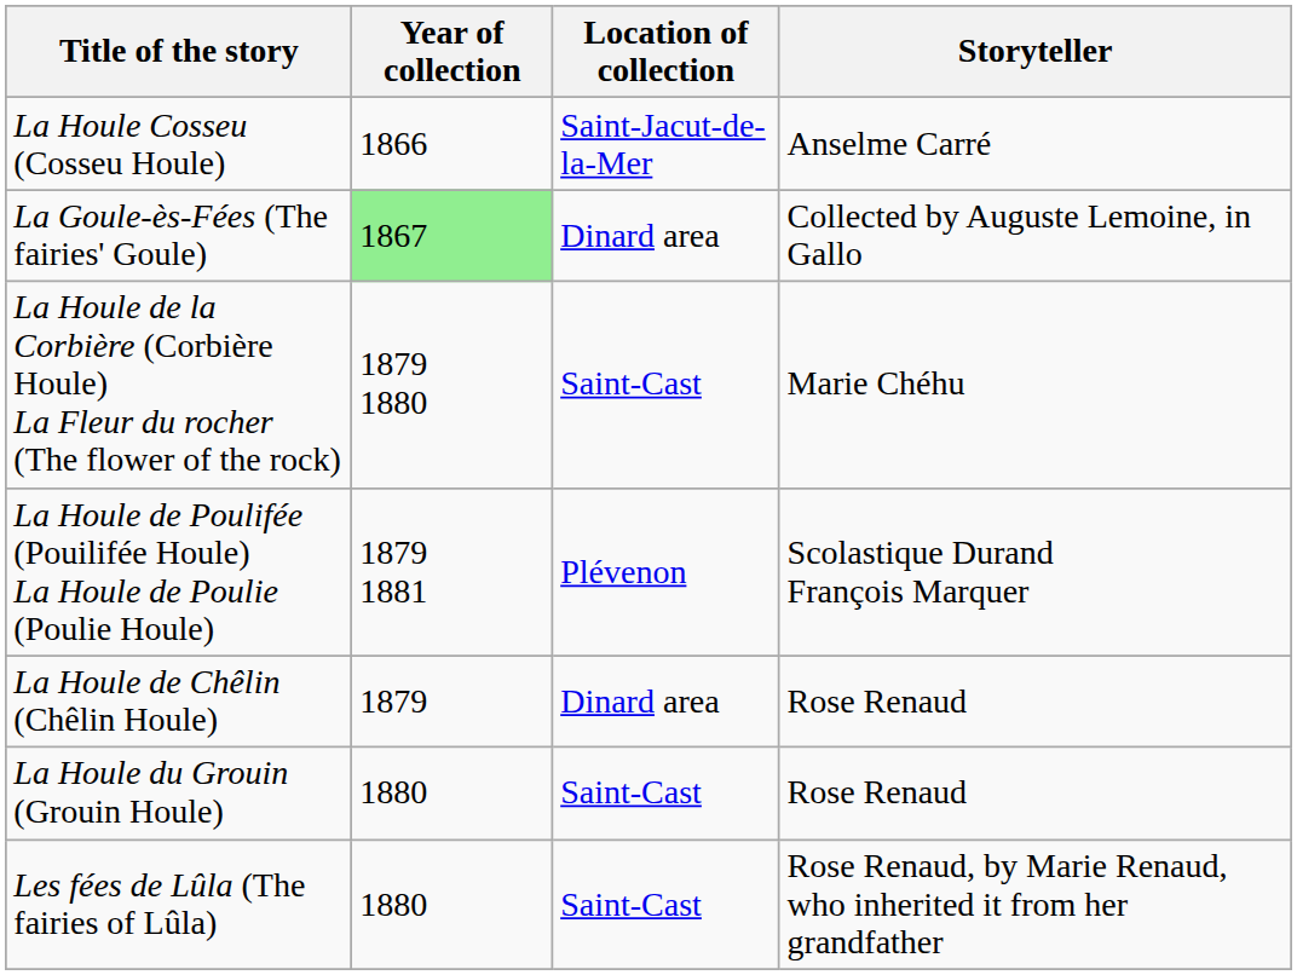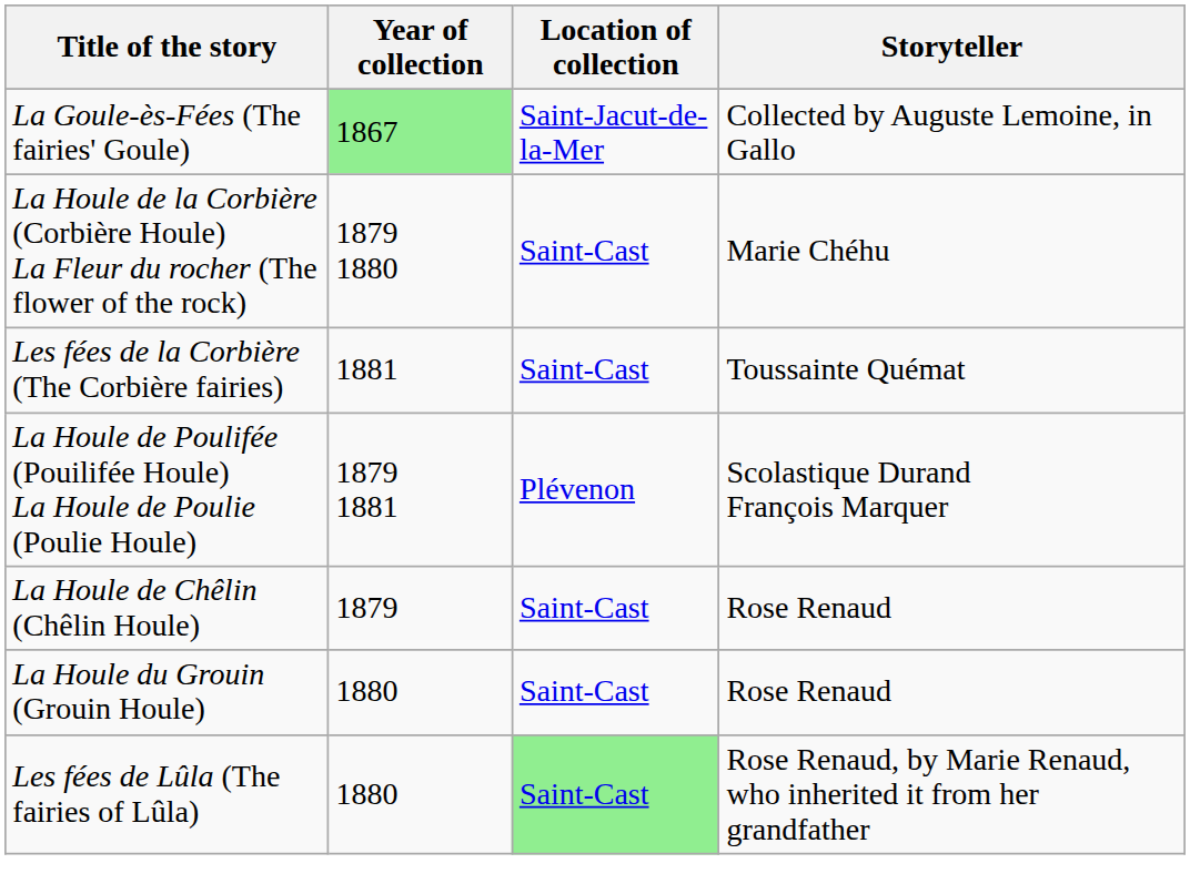- row: La Houle Cosseu (Cosseu Houle) | 1866 | Saint-Jacut-de-la-Mer | Anselme Carré
La Goule-ès-Fées (The fairies' Goule) | Location of collection: Dinard area -> Saint-Jacut-de-la-Mer
+ row: Les fées de la Corbière (The Corbière fairies) | 1881 | Saint-Cast | Toussainte Quémat
La Houle de Chêlin (Chêlin Houle) | Location of collection: Dinard area -> Saint-Cast
Les fées de Lûla (The fairies of Lûla) | Location of collection: no background -> lightgreen background
